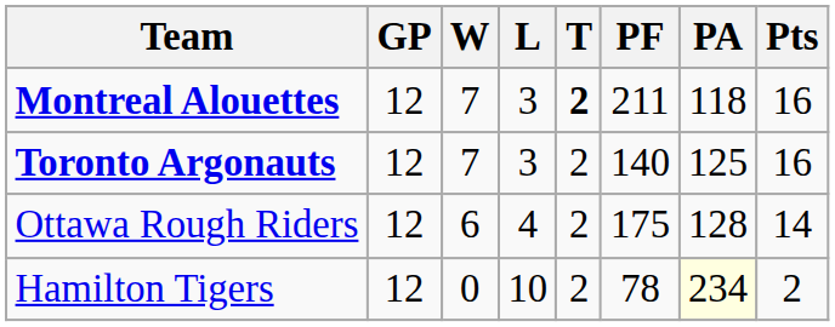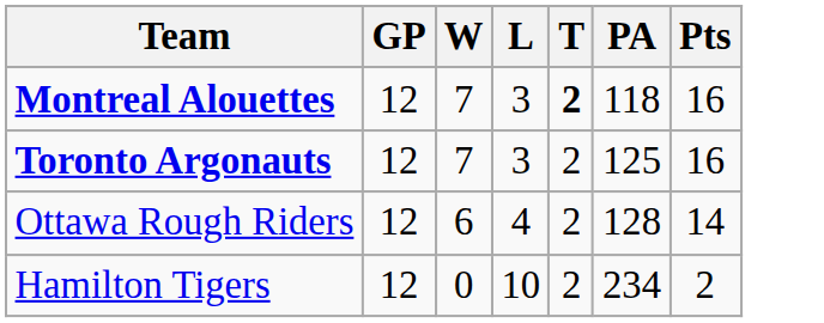- column: PF | 211 | 140 | 175 | 78
Hamilton Tigers | PA: lightyellow background -> no background
